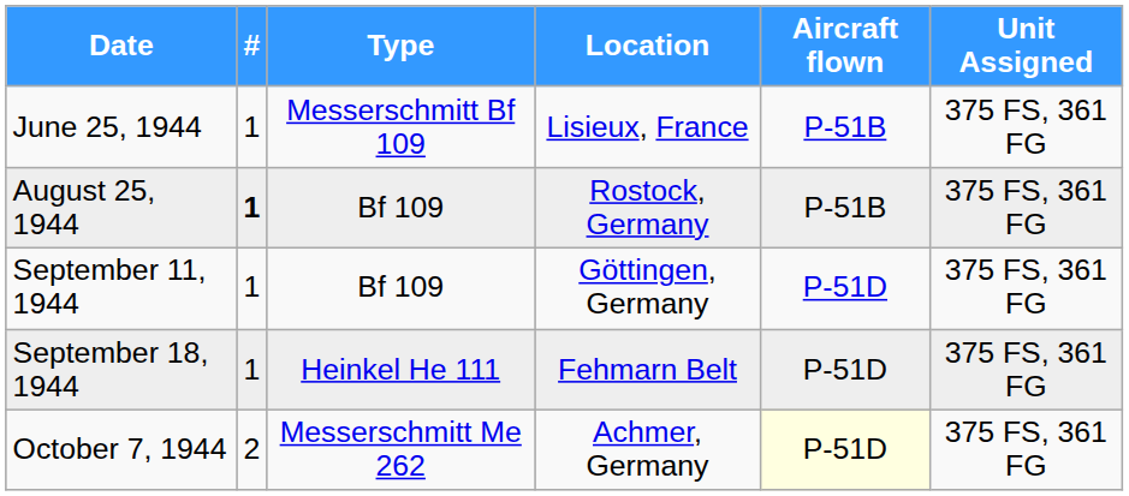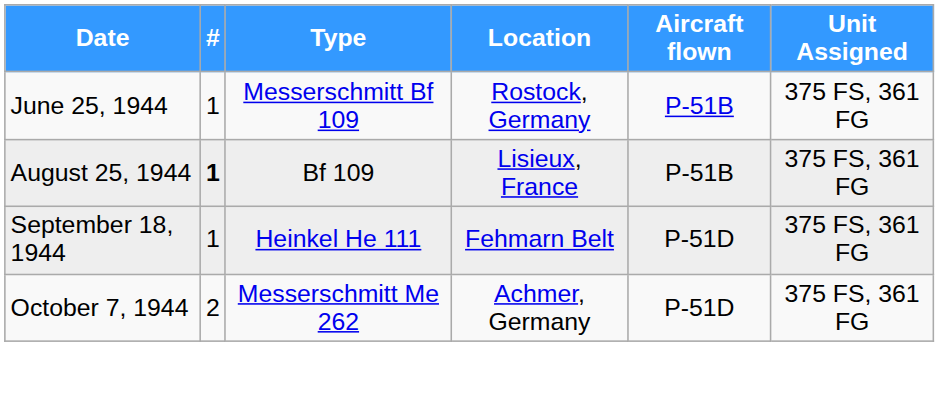June 25, 1944 | Location: Lisieux, France -> Rostock, Germany
August 25, 1944 | Location: Rostock, Germany -> Lisieux, France
- row: September 11, 1944 | 1 | Bf 109 | Göttingen, Germany | P-51D | 375 FS, 361 FG
October 7, 1944 | Aircraft flown: lightyellow background -> no background
